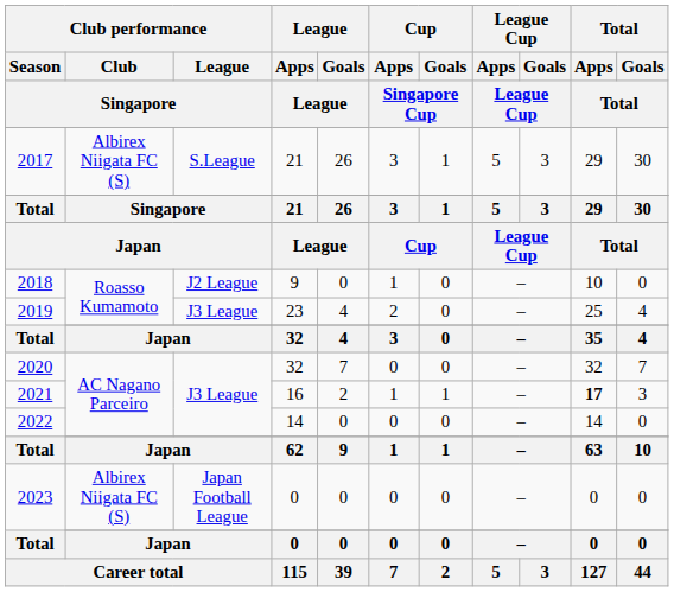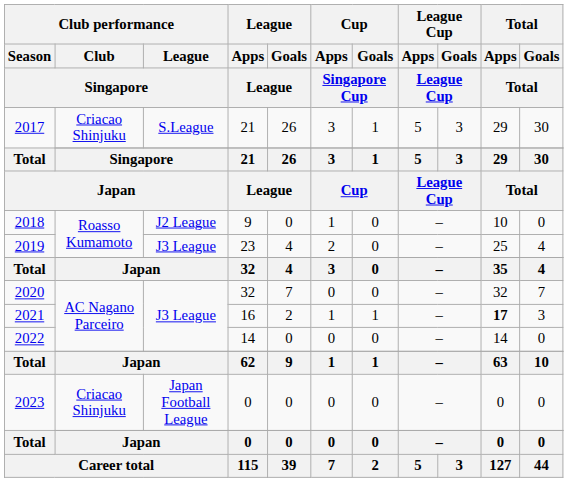2017 | Club performance / Club / Singapore: Albirex Niigata FC (S) -> Criacao Shinjuku
2023 | Club performance / Club / Singapore: Albirex Niigata FC (S) -> Criacao Shinjuku
